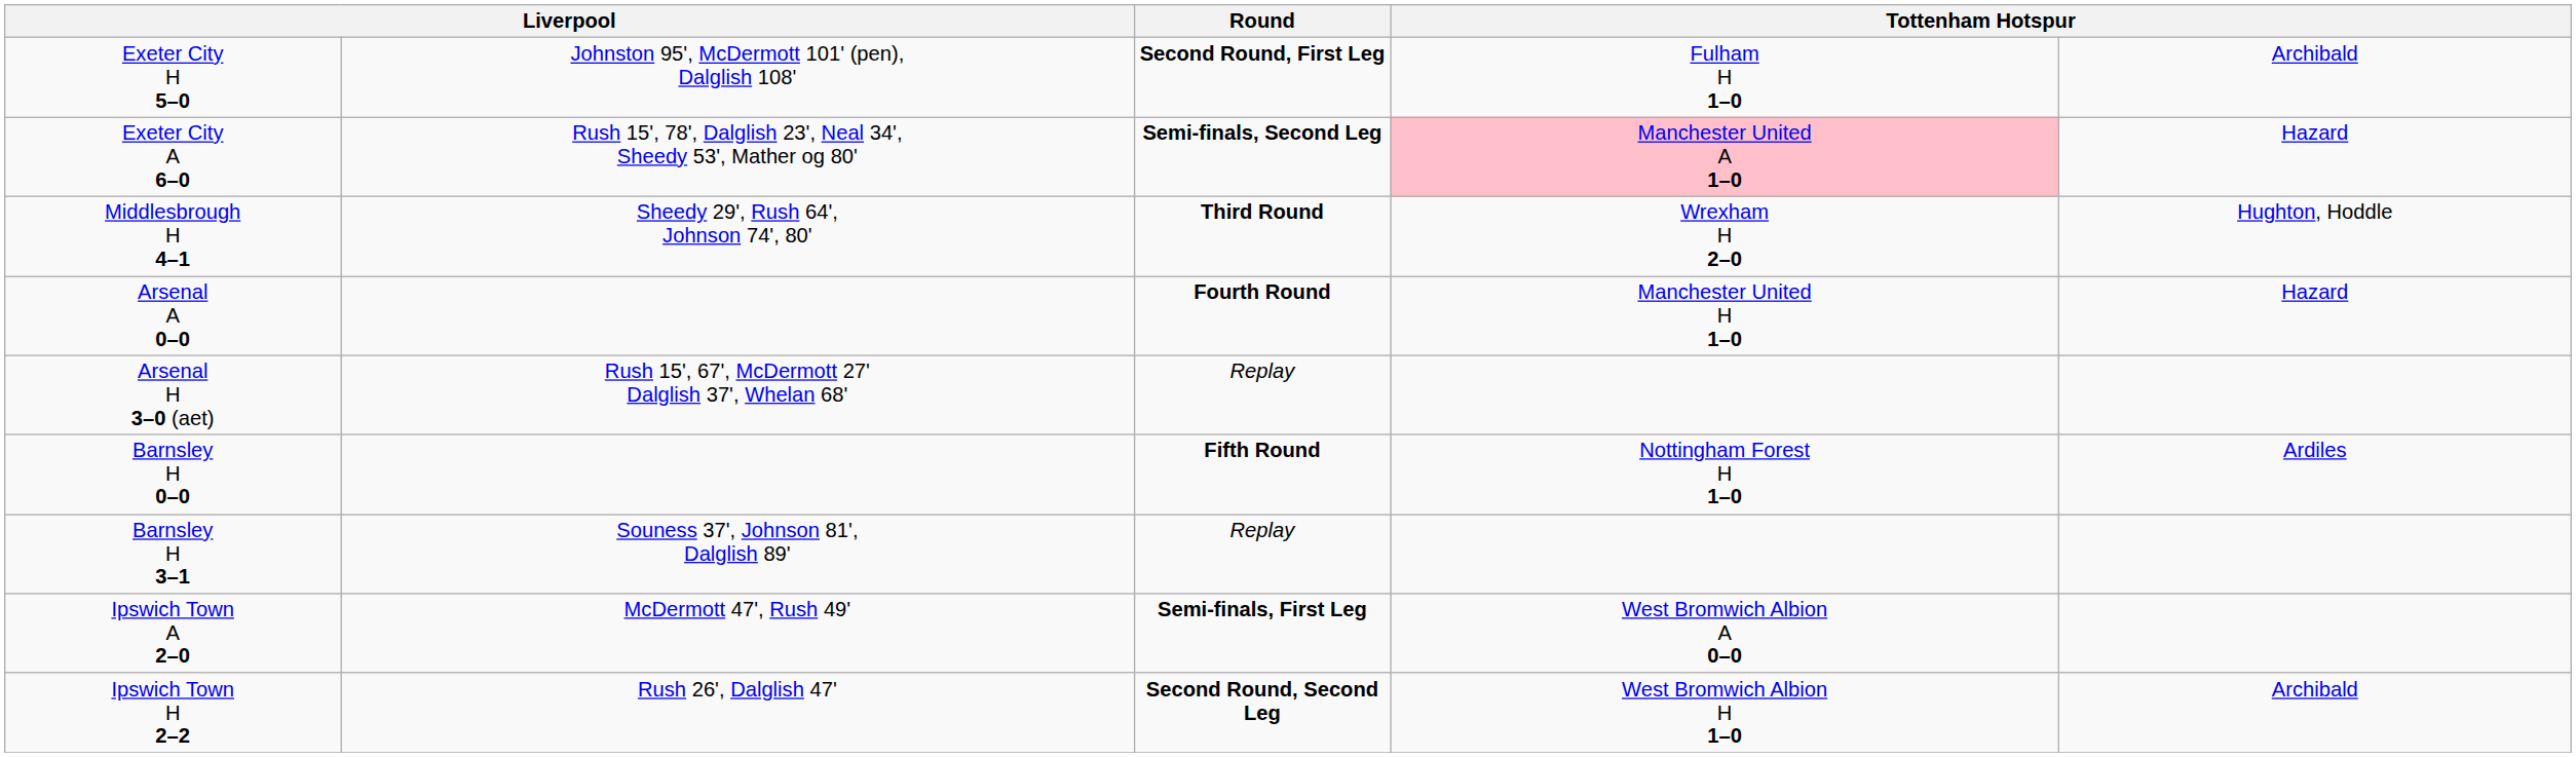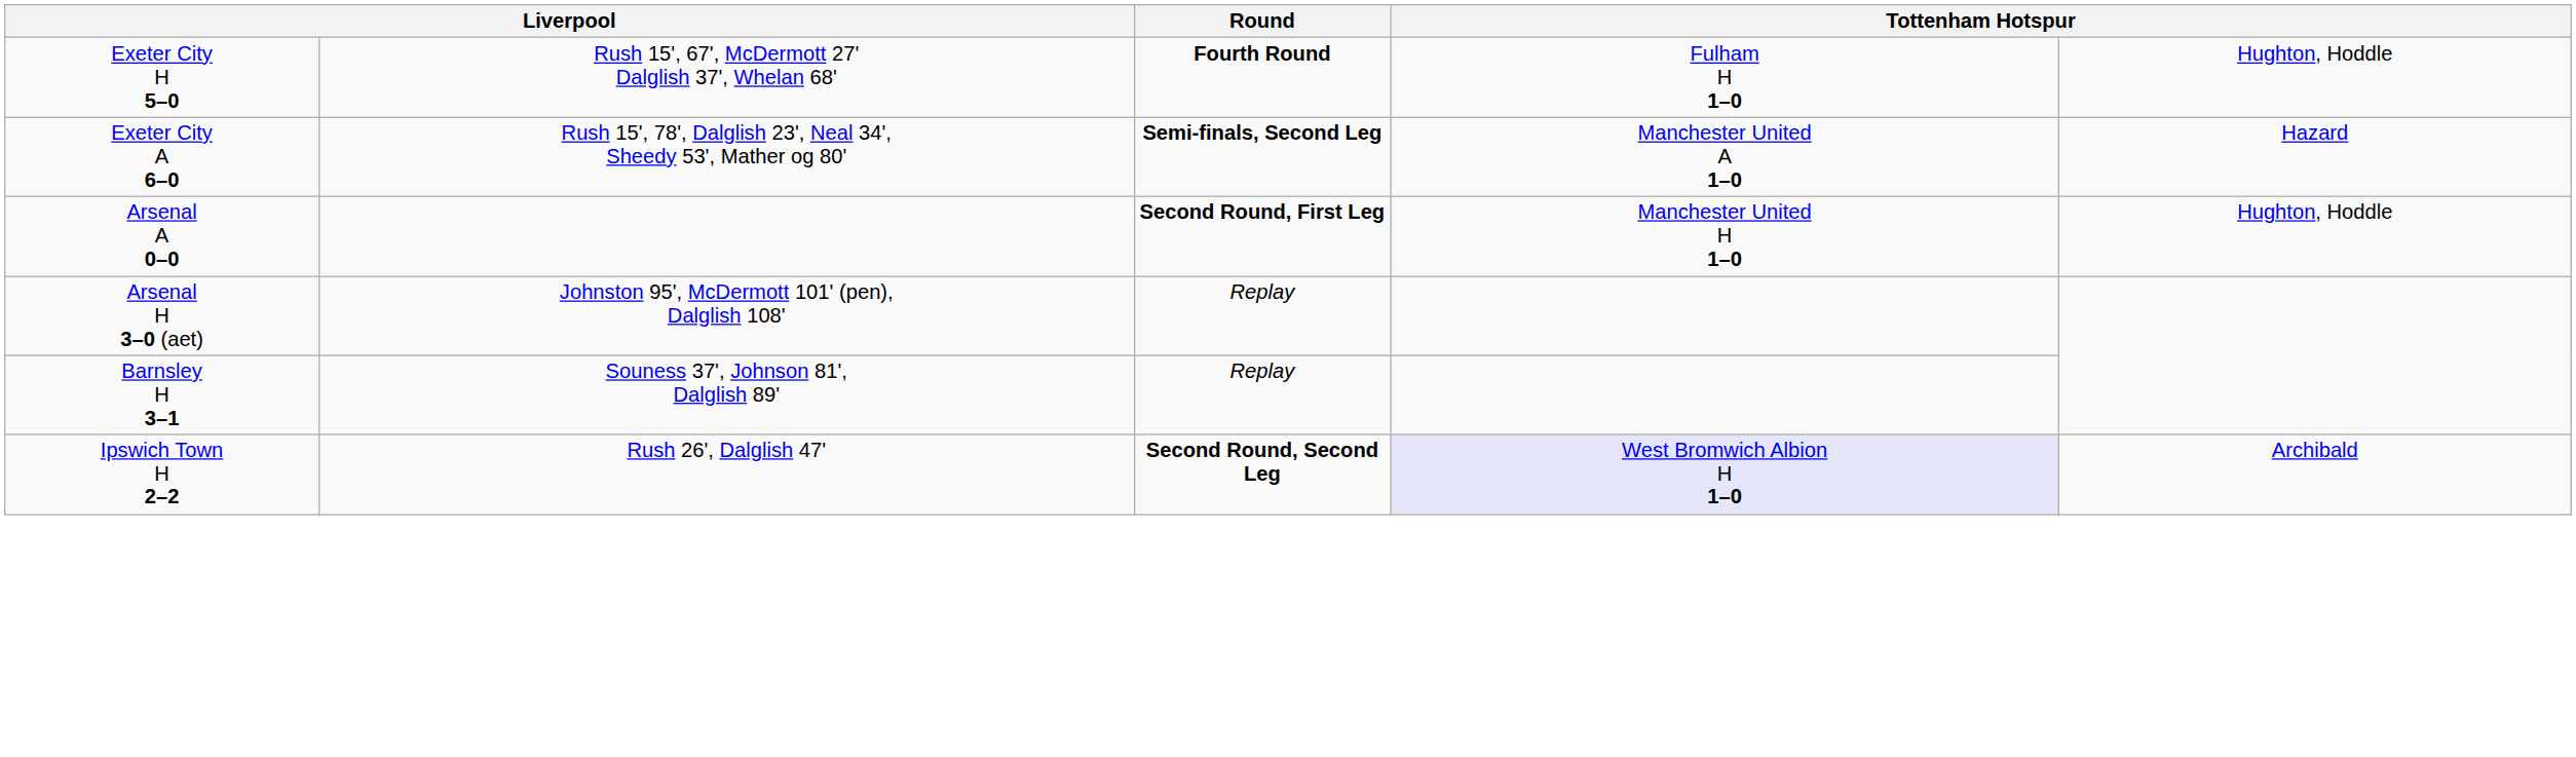Exeter City H 5–0 | column 2: Johnston 95', McDermott 101' (pen), Dalglish 108' -> Rush 15', 67', McDermott 27' Dalglish 37', Whelan 68'
Exeter City H 5–0 | Round: Second Round, First Leg -> Fourth Round
Exeter City H 5–0 | column 5: Archibald -> Hughton, Hoddle
Exeter City A 6–0 | column 4: pink background -> no background
- row: Middlesbrough H 4–1 | Sheedy 29', Rush 64', Johnson 74', 80' | Third Round | Wrexham H 2–0 | Hughton, Hoddle
Arsenal A 0–0 | Round: Fourth Round -> Second Round, First Leg
Arsenal A 0–0 | column 5: Hazard -> Hughton, Hoddle
Arsenal H 3–0 (aet) | column 2: Rush 15', 67', McDermott 27' Dalglish 37', Whelan 68' -> Johnston 95', McDermott 101' (pen), Dalglish 108'
- row: Barnsley H 0–0 | Fifth Round | Nottingham Forest H 1–0 | Ardiles
- row: Ipswich Town A 2–0 | McDermott 47', Rush 49' | Semi-finals, First Leg | West Bromwich Albion A 0–0
Ipswich Town H 2–2 | column 4: no background -> lavender background
